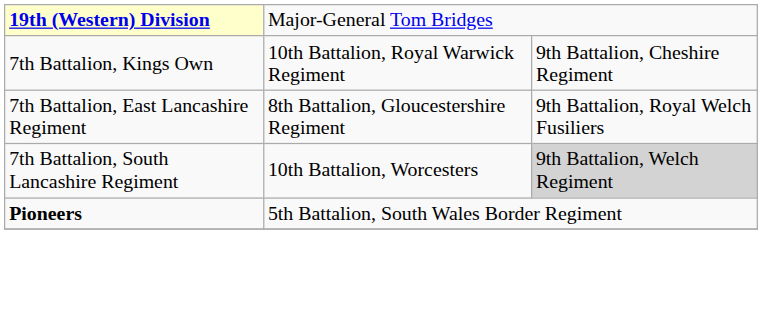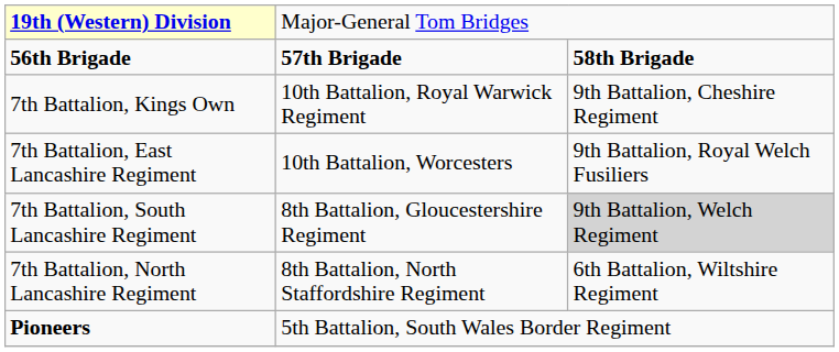+ row: 56th Brigade | 57th Brigade | 58th Brigade
7th Battalion, East Lancashire Regiment | column 2: 8th Battalion, Gloucestershire Regiment -> 10th Battalion, Worcesters
7th Battalion, South Lancashire Regiment | column 2: 10th Battalion, Worcesters -> 8th Battalion, Gloucestershire Regiment
+ row: 7th Battalion, North Lancashire Regiment | 8th Battalion, North Staffordshire Regiment | 6th Battalion, Wiltshire Regiment
